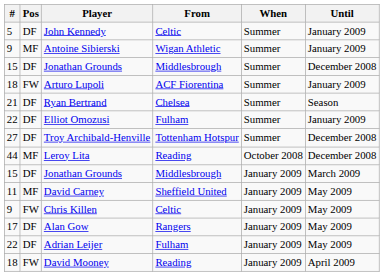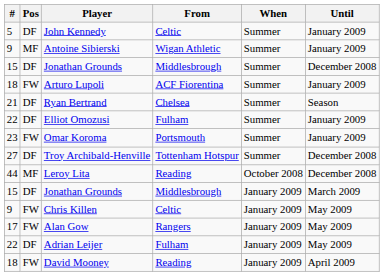+ row: 23 | FW | Omar Koroma | Portsmouth | Summer | January 2009
- row: 11 | MF | David Carney | Sheffield United | January 2009 | May 2009
Alan Gow | Pos: DF -> FW
